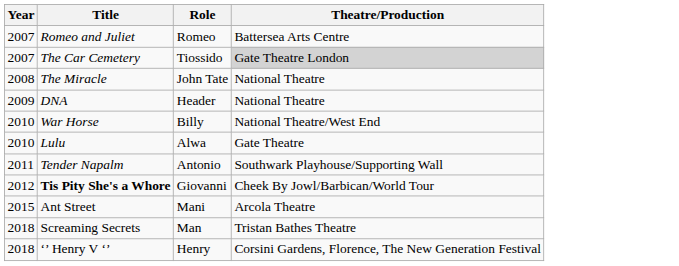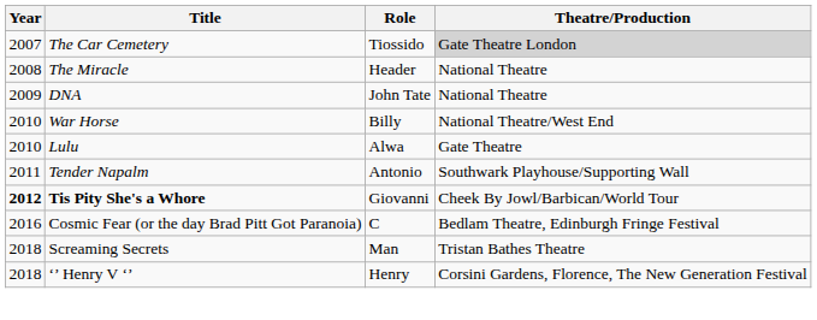- row: 2007 | Romeo and Juliet | Romeo | Battersea Arts Centre
The Miracle | Role: John Tate -> Header
DNA | Role: Header -> John Tate
Tis Pity She's a Whore | Year: normal -> bold
- row: 2015 | Ant Street | Mani | Arcola Theatre
+ row: 2016 | Cosmic Fear (or the day Brad Pitt Got Paranoia) | C | Bedlam Theatre, Edinburgh Fringe Festival
